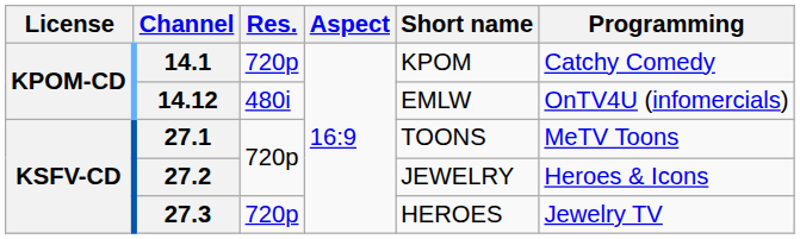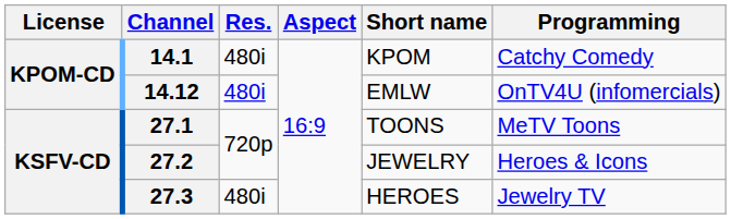14.1 | Res.: 720p -> 480i
27.3 | Res.: 720p -> 480i
